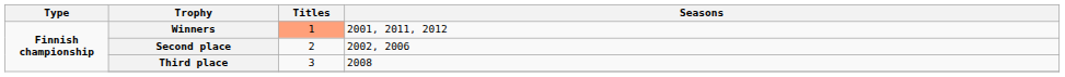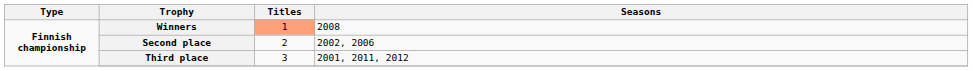Winners | Seasons: 2001, 2011, 2012 -> 2008
Third place | Seasons: 2008 -> 2001, 2011, 2012
